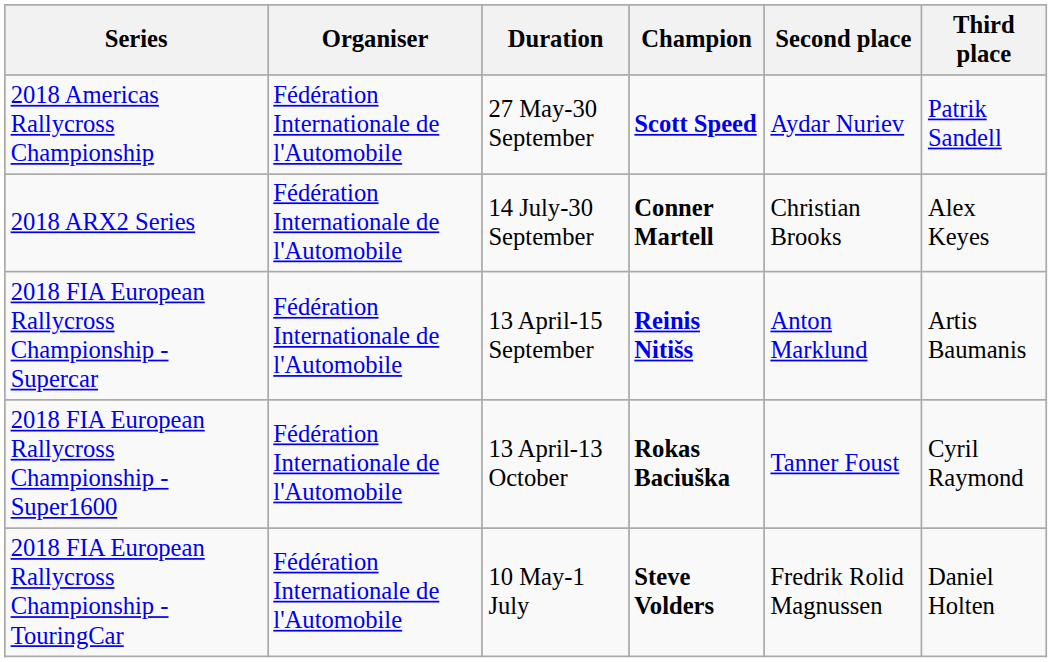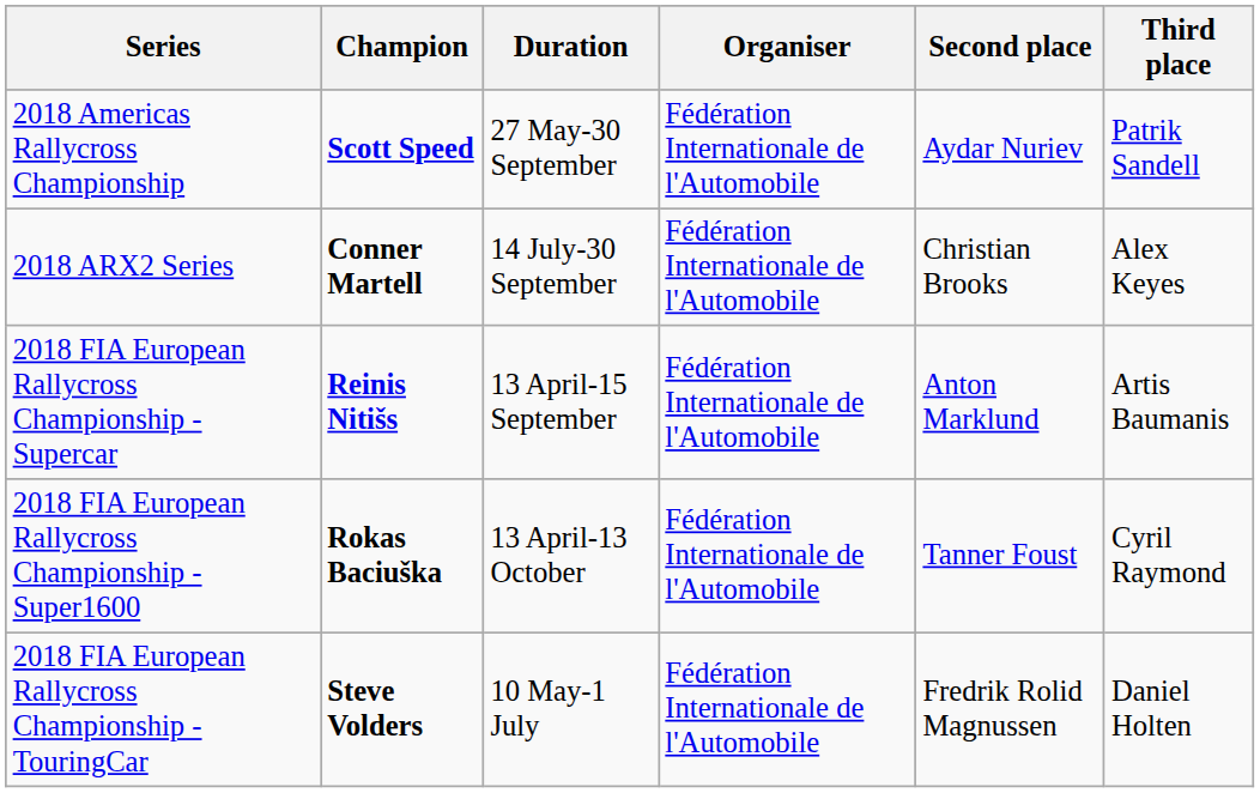columns swapped: Organiser <-> Champion
